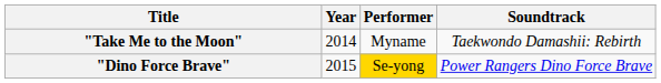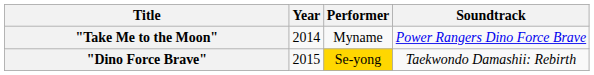"Take Me to the Moon" | Soundtrack: Taekwondo Damashii: Rebirth -> Power Rangers Dino Force Brave
"Dino Force Brave" | Soundtrack: Power Rangers Dino Force Brave -> Taekwondo Damashii: Rebirth
